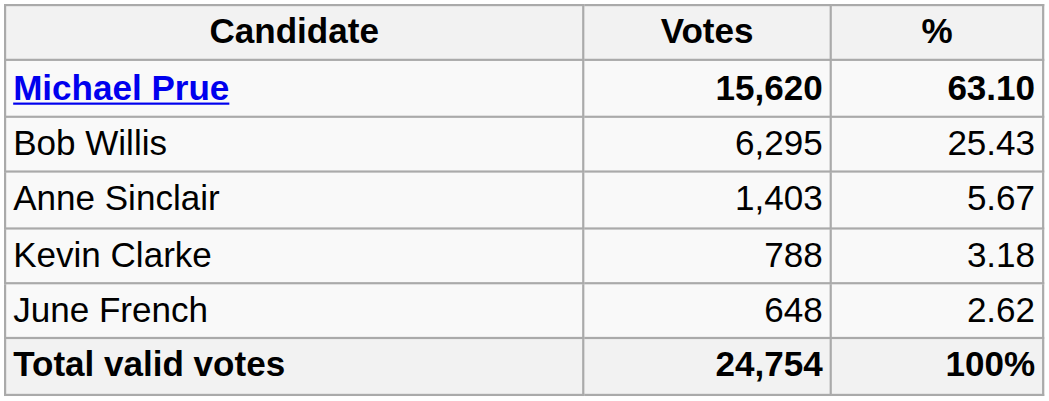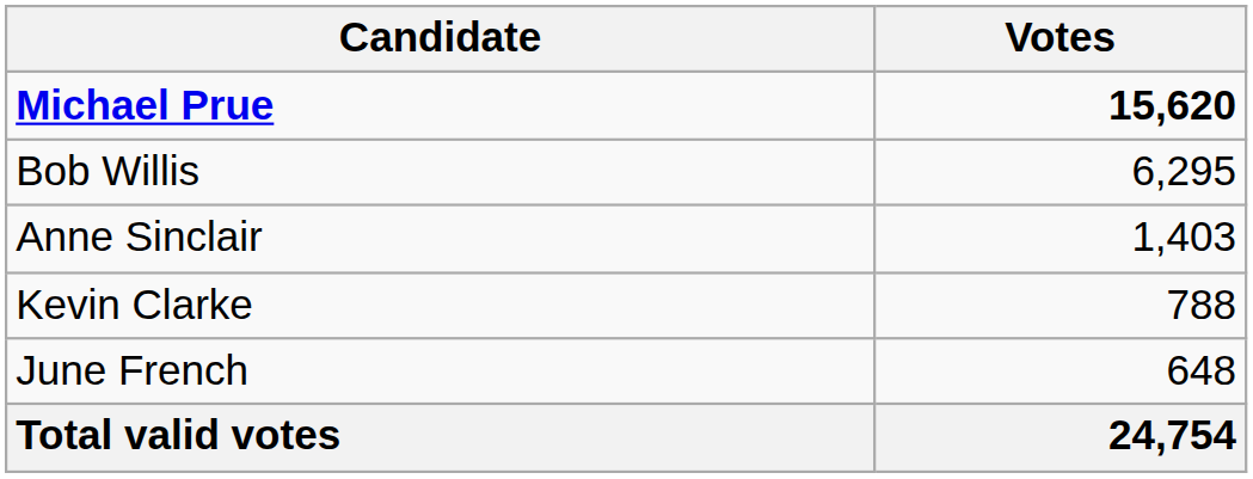- column: % | 63.10 | 25.43 | 5.67 | 3.18 | 2.62 | 100%
